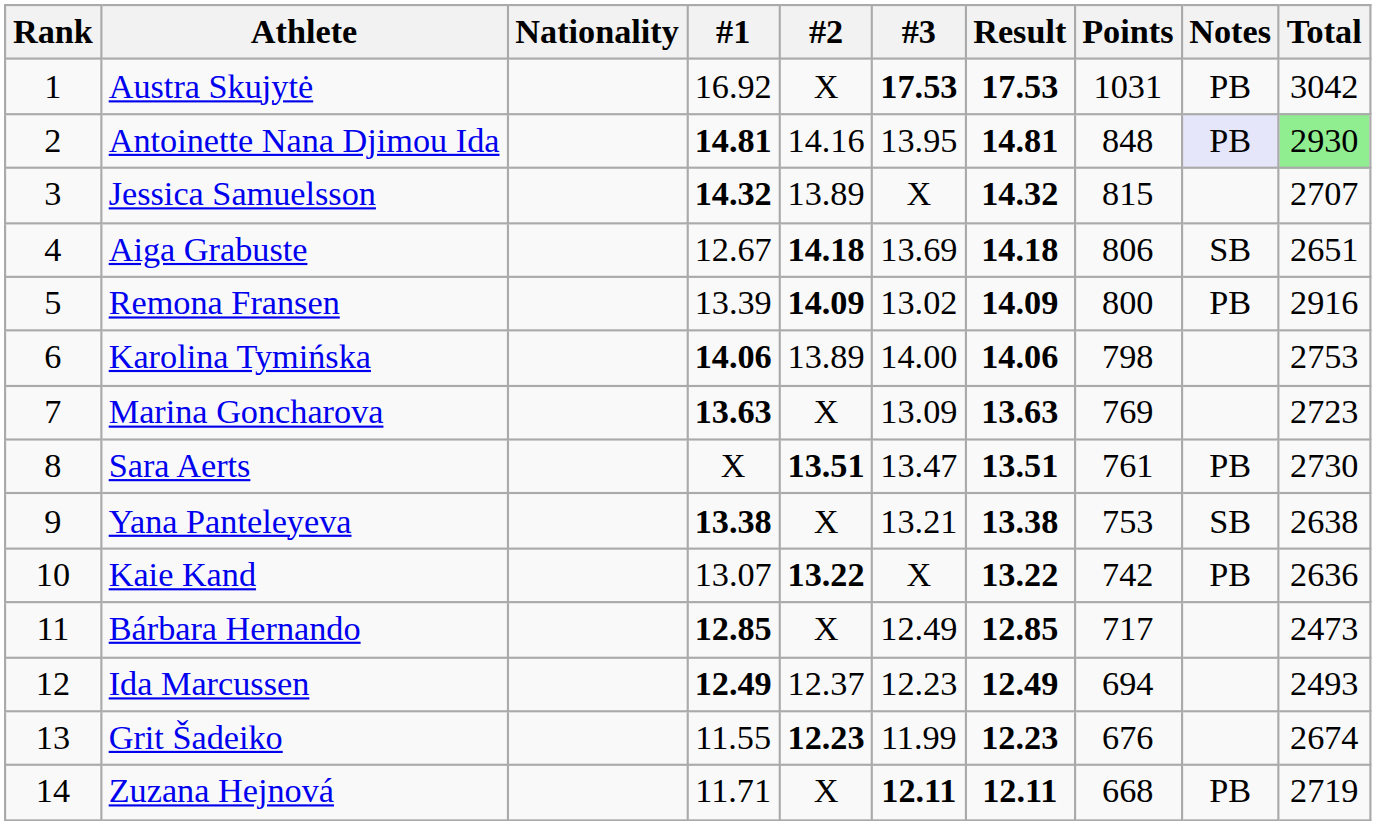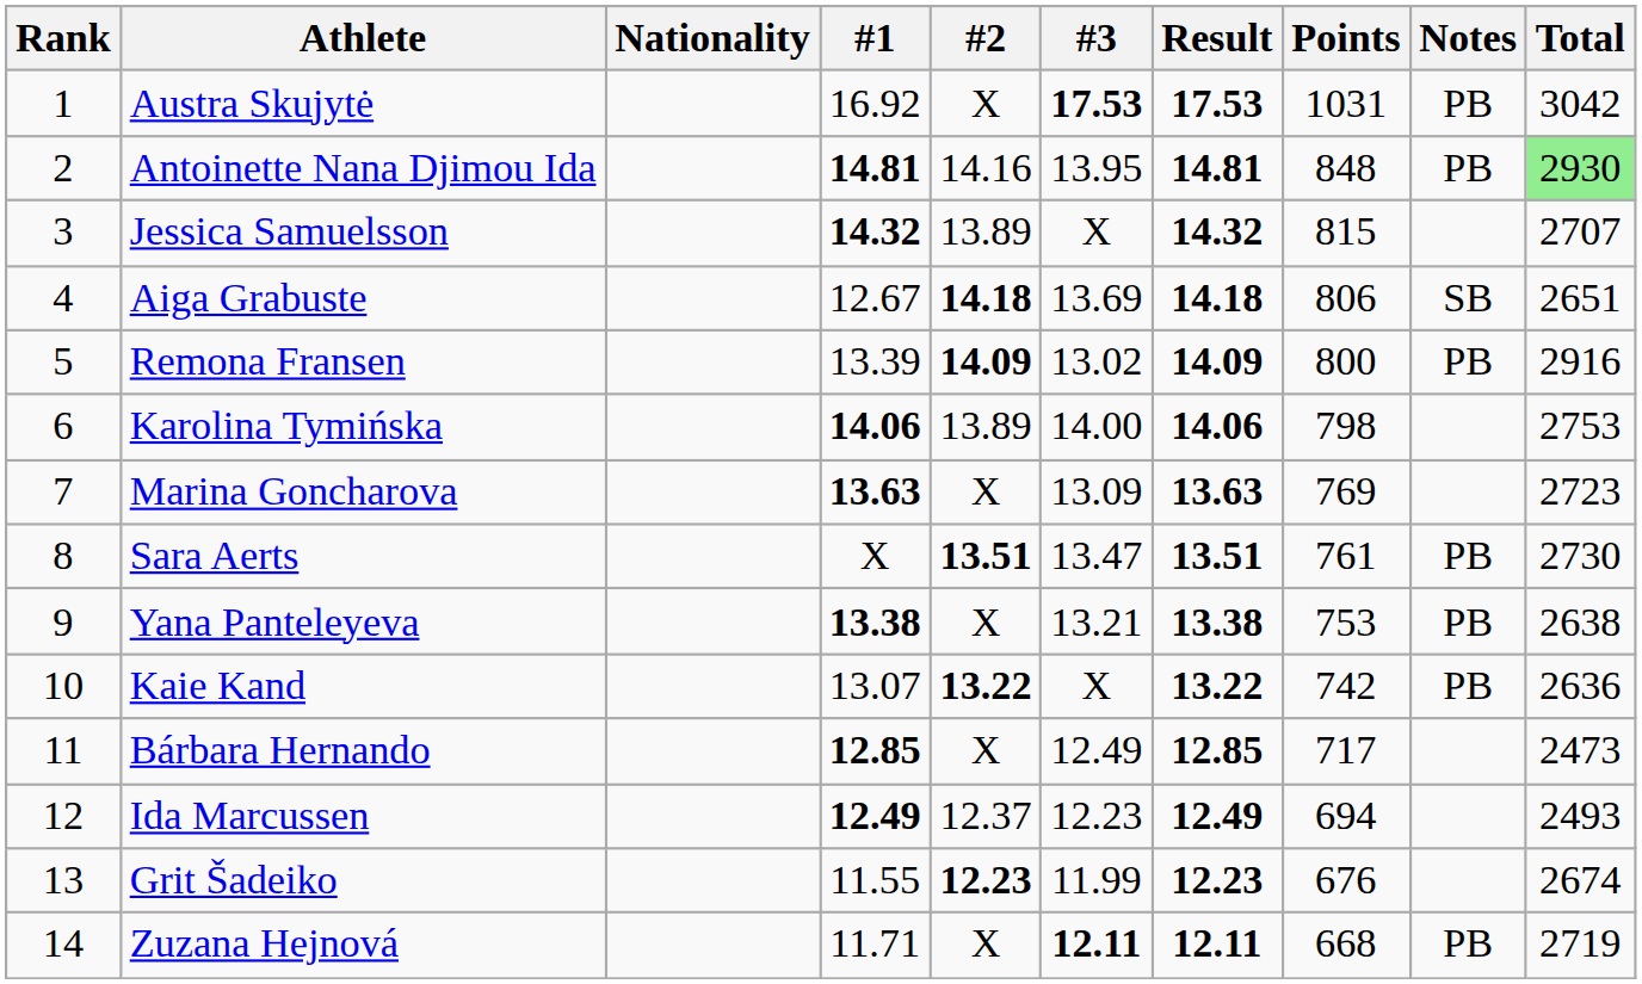Antoinette Nana Djimou Ida | Notes: lavender background -> no background
Yana Panteleyeva | Notes: SB -> PB
